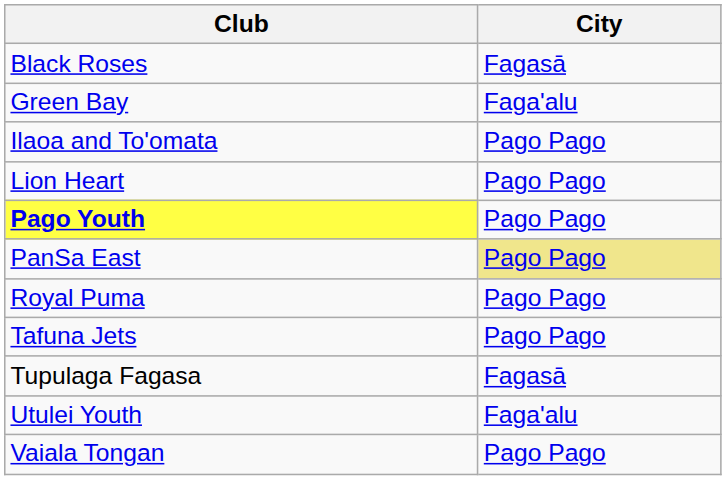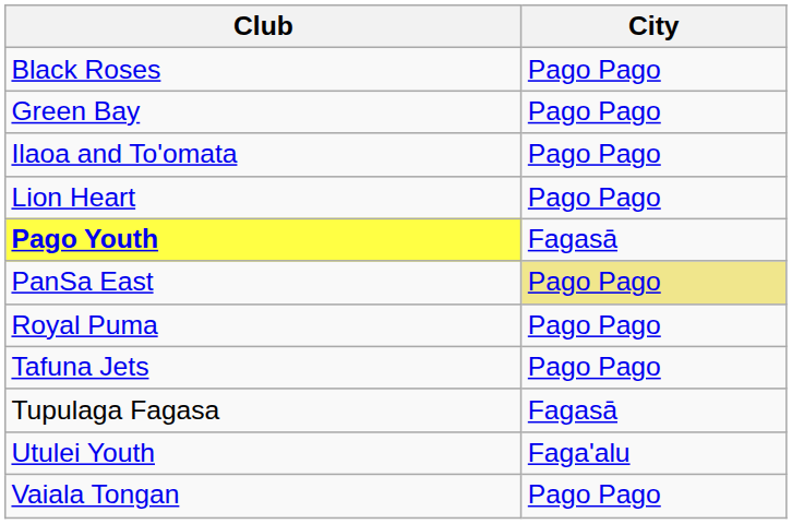Black Roses | City: Fagasā -> Pago Pago
Green Bay | City: Faga'alu -> Pago Pago
Pago Youth | City: Pago Pago -> Fagasā
